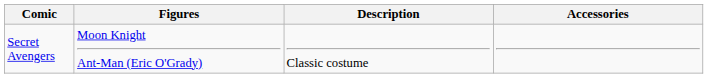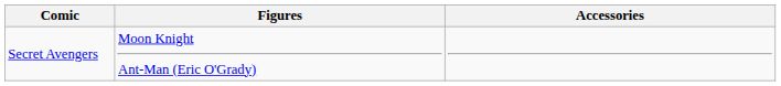- column: Description | Classic costume
